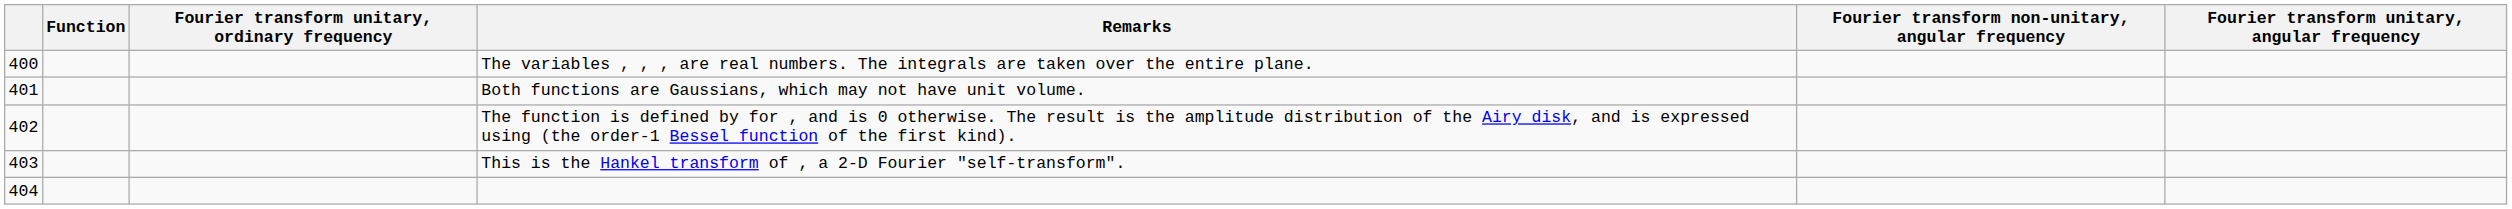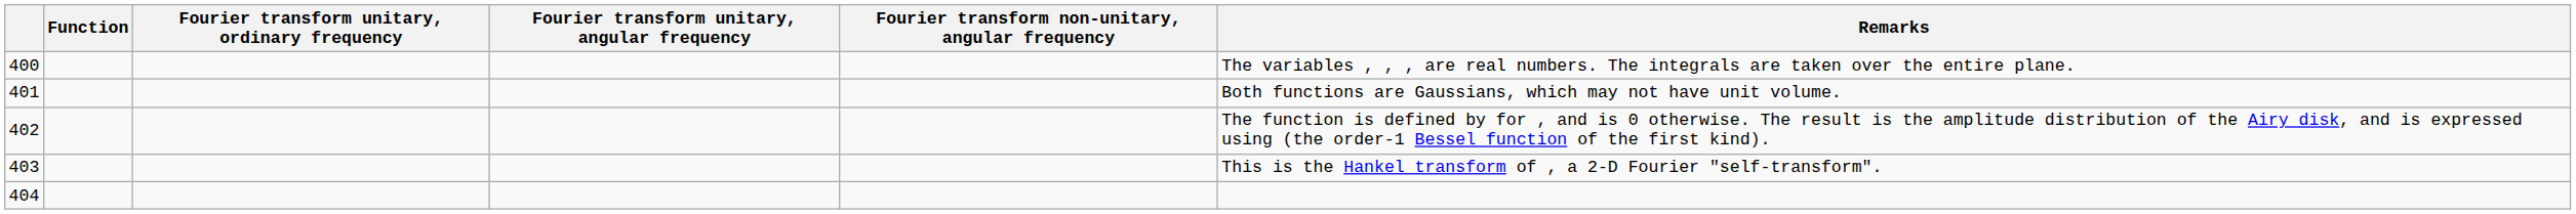columns swapped: Fourier transform unitary, angular frequency <-> Remarks
